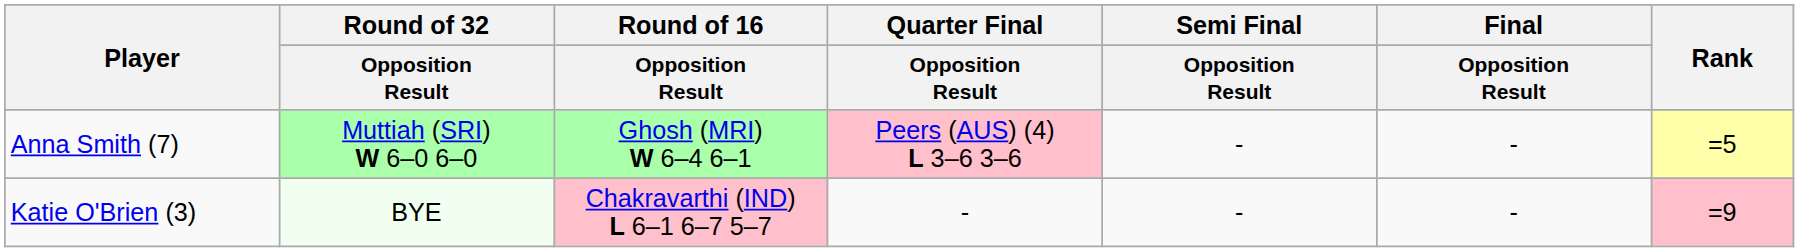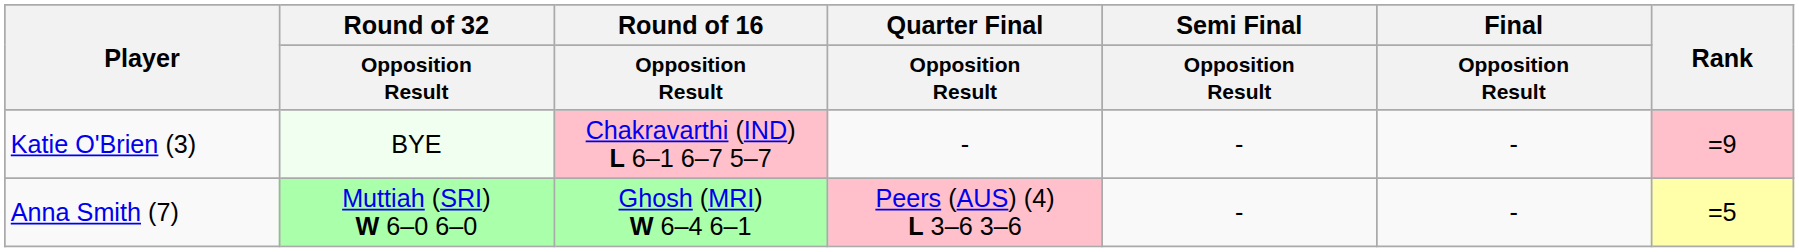rows swapped: Katie O'Brien (3) <-> Anna Smith (7)
